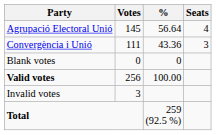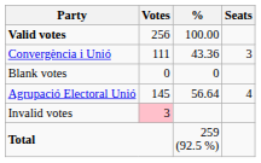rows swapped: Agrupació Electoral Unió <-> Valid votes
Invalid votes | Votes: no background -> pink background
